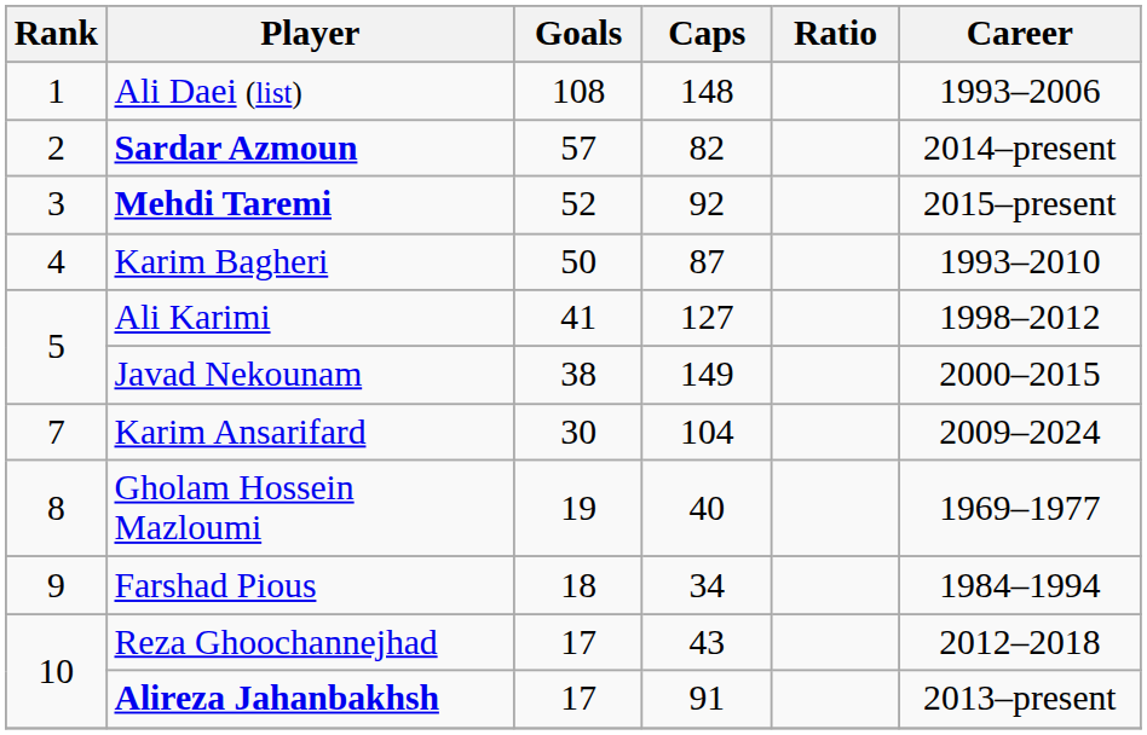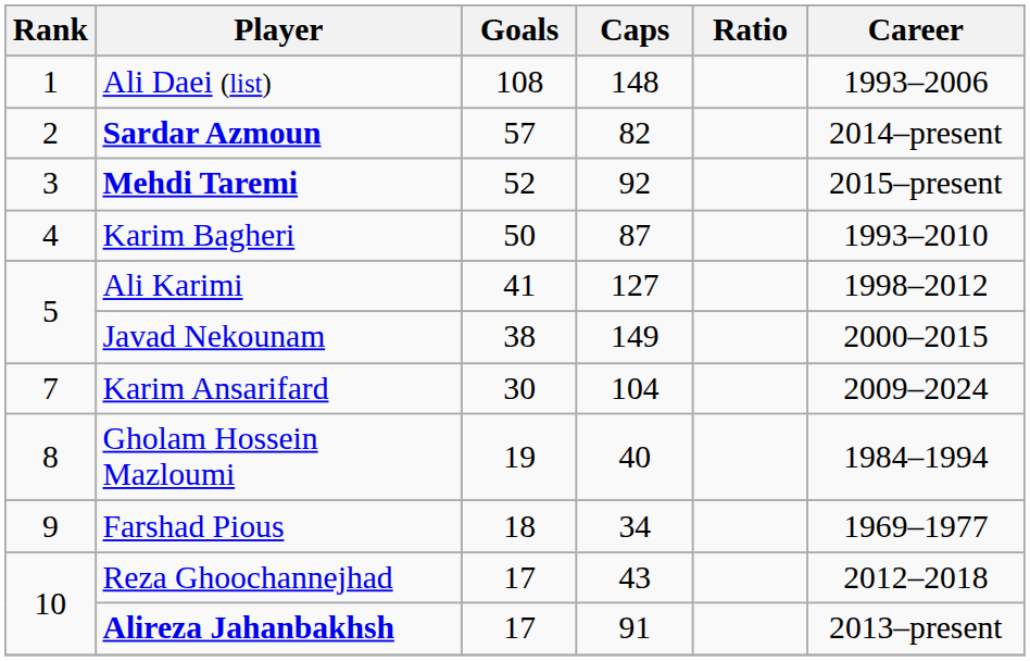Gholam Hossein Mazloumi | Career: 1969–1977 -> 1984–1994
Farshad Pious | Career: 1984–1994 -> 1969–1977
